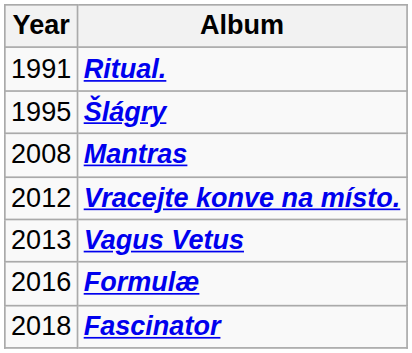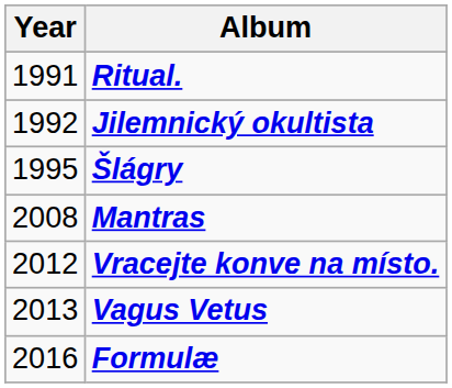+ row: 1992 | Jilemnický okultista
- row: 2018 | Fascinator
